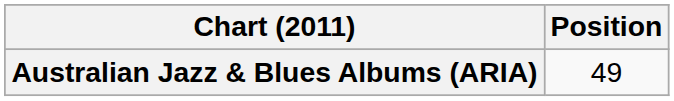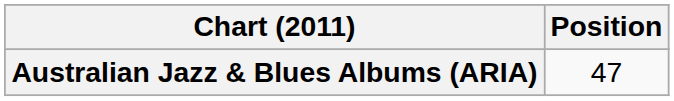Australian Jazz & Blues Albums (ARIA) | Position: 49 -> 47
